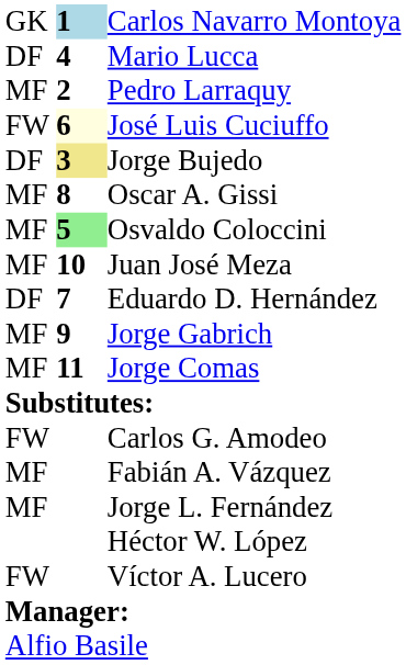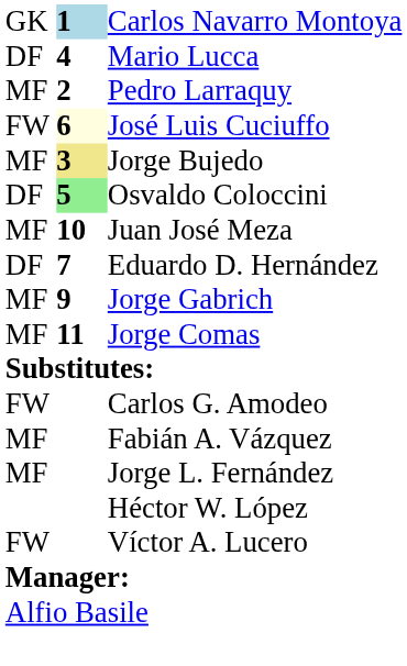Jorge Bujedo | column 1: DF -> MF
- row: MF | 8 | Oscar A. Gissi
Osvaldo Coloccini | column 1: MF -> DF
